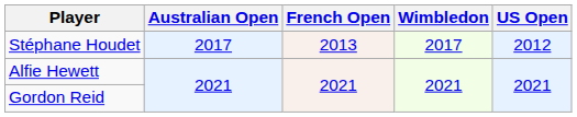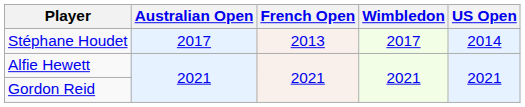Stéphane Houdet | US Open: 2012 -> 2014
